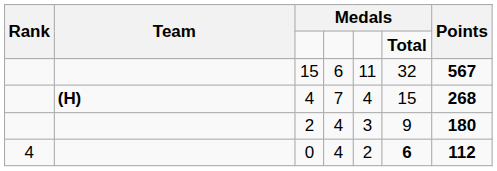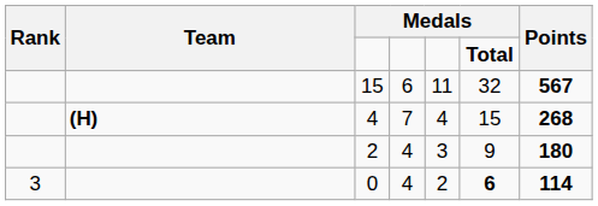0 | Rank: 4 -> 3
0 | Points: 112 -> 114
